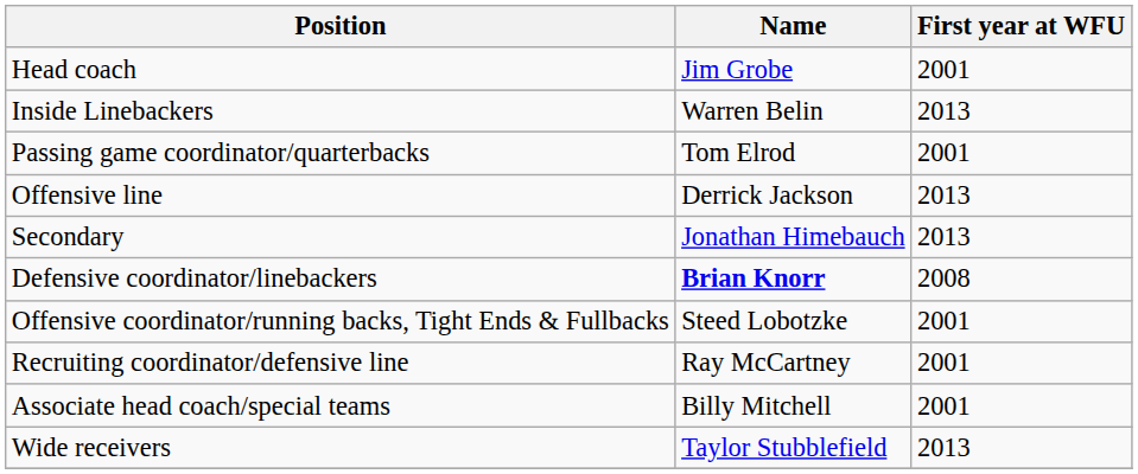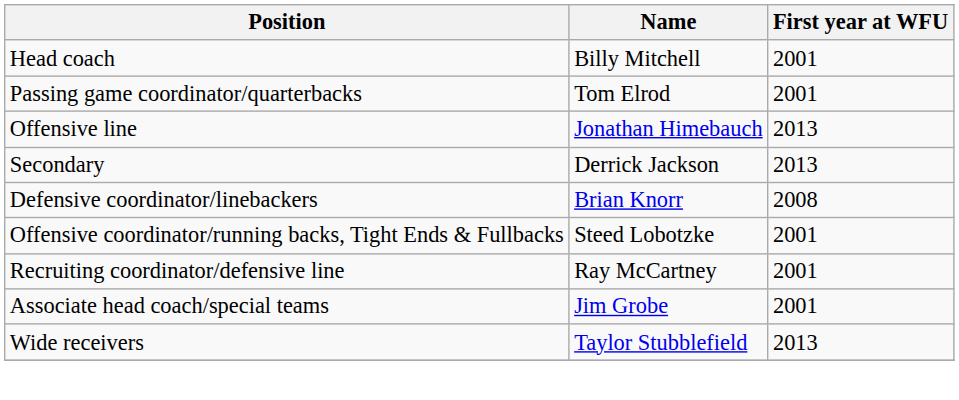Head coach | Name: Jim Grobe -> Billy Mitchell
- row: Inside Linebackers | Warren Belin | 2013
Offensive line | Name: Derrick Jackson -> Jonathan Himebauch
Secondary | Name: Jonathan Himebauch -> Derrick Jackson
Defensive coordinator/linebackers | Name: bold -> normal
Associate head coach/special teams | Name: Billy Mitchell -> Jim Grobe
